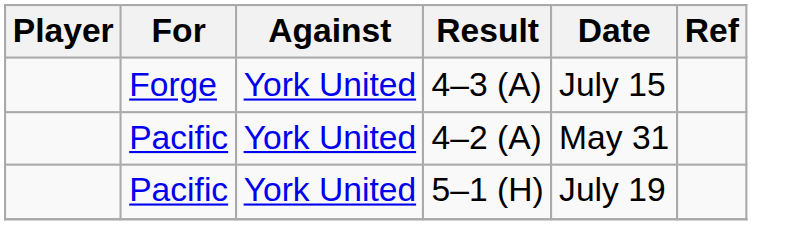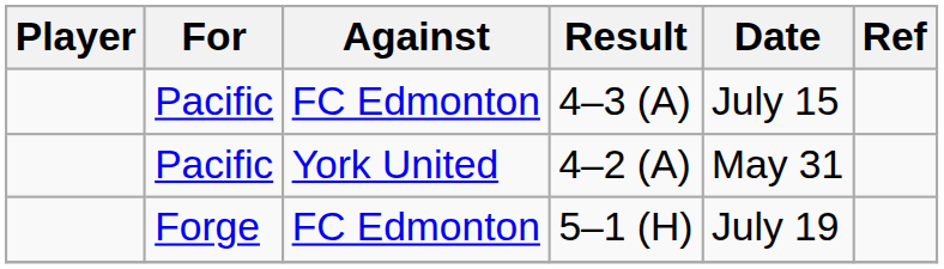4–3 (A) | For: Forge -> Pacific
4–3 (A) | Against: York United -> FC Edmonton
5–1 (H) | For: Pacific -> Forge
5–1 (H) | Against: York United -> FC Edmonton
